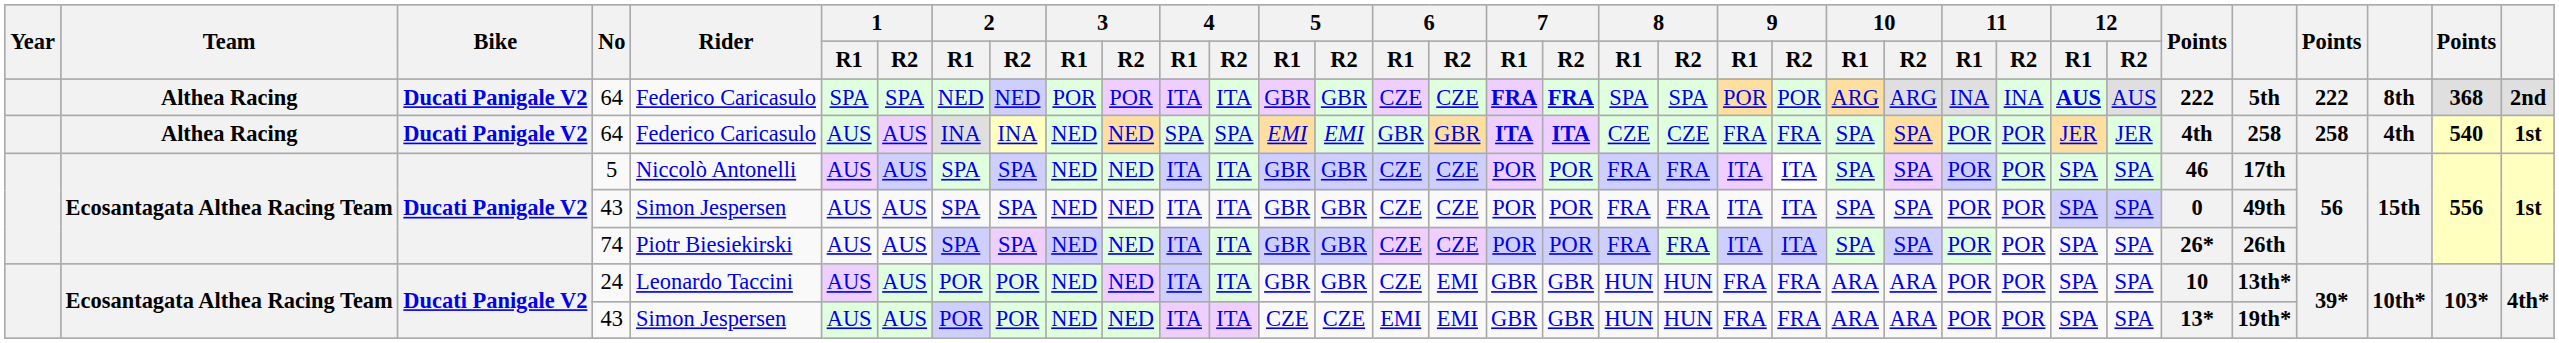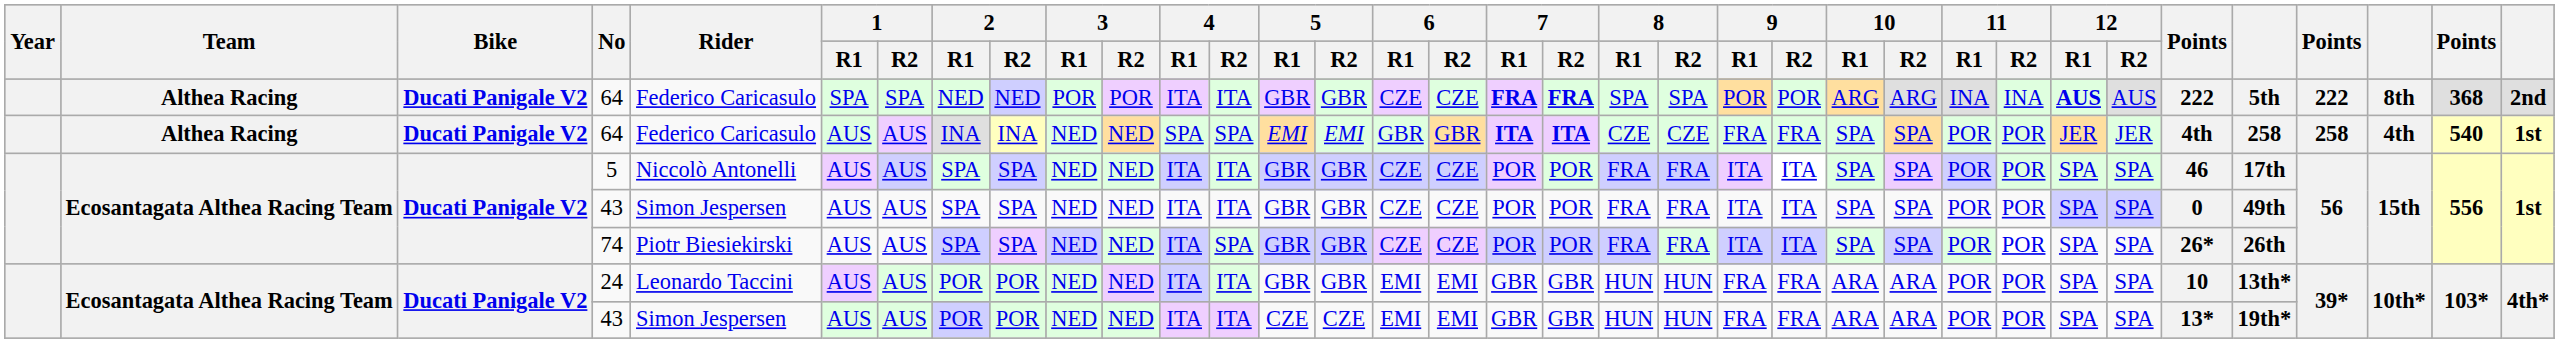74 | 4 / R2: ITA -> SPA
24 | 6 / R1: CZE -> EMI
